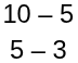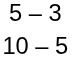rows swapped: 5 – 3 <-> 10 – 5
